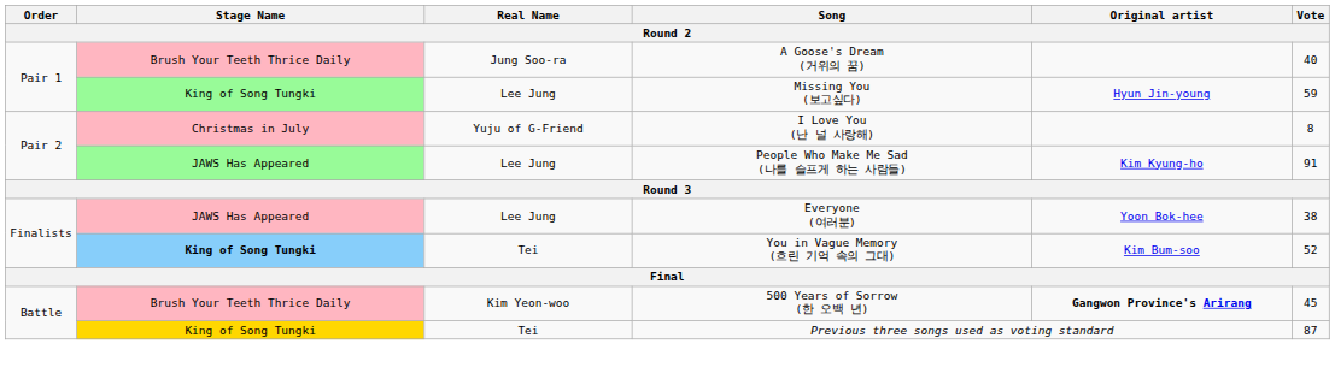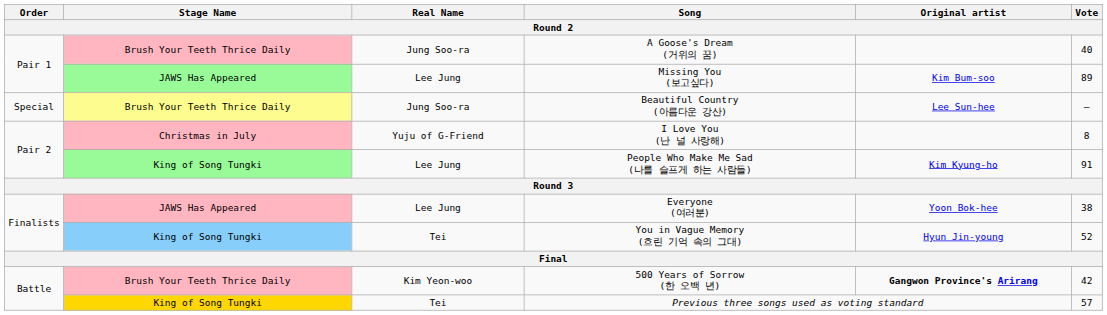Missing You (보고싶다) | Stage Name: King of Song Tungki -> JAWS Has Appeared
Missing You (보고싶다) | Original artist: Hyun Jin-young -> Kim Bum-soo
Missing You (보고싶다) | Vote: 59 -> 89
+ row: Special | Brush Your Teeth Thrice Daily | Jung Soo-ra | Beautiful Country (아름다운 강산) | Lee Sun-hee | –
People Who Make Me Sad (나를 슬프게 하는 사람들) | Stage Name: JAWS Has Appeared -> King of Song Tungki
You in Vague Memory (흐린 기억 속의 그대) | Stage Name: bold -> normal
You in Vague Memory (흐린 기억 속의 그대) | Original artist: Kim Bum-soo -> Hyun Jin-young
500 Years of Sorrow (한 오백 년) | Vote: 45 -> 42
Previous three songs used as voting standard | Vote: 87 -> 57
